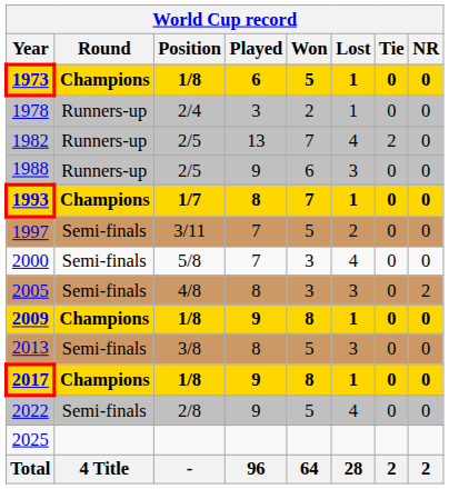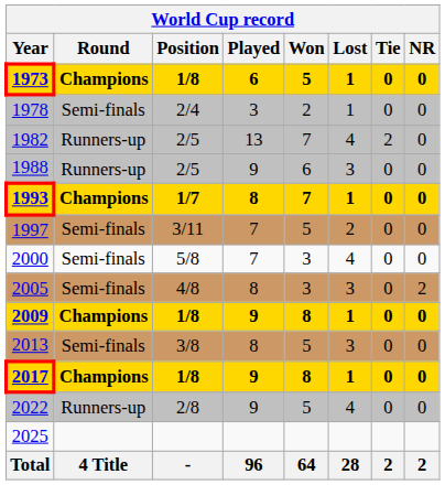1978 | Round: Runners-up -> Semi-finals
2022 | Round: Semi-finals -> Runners-up
